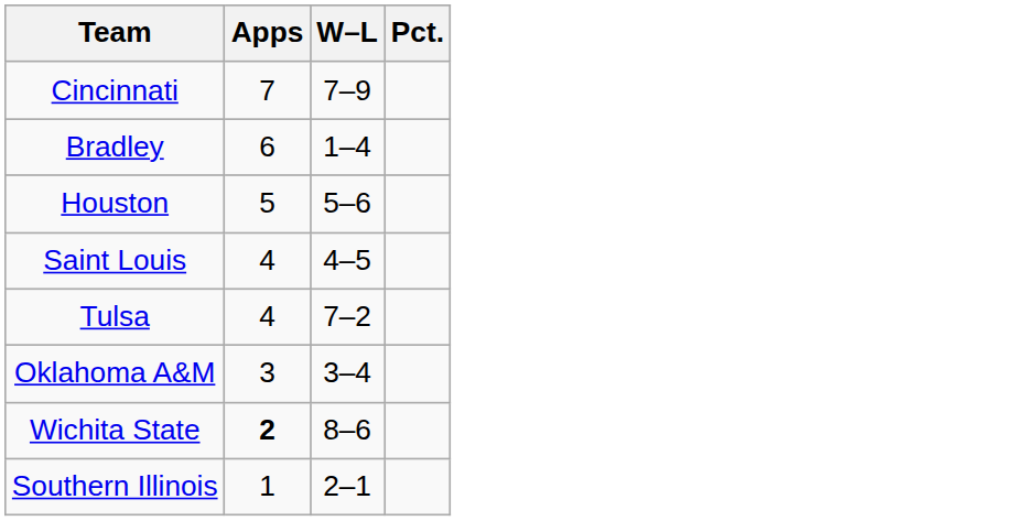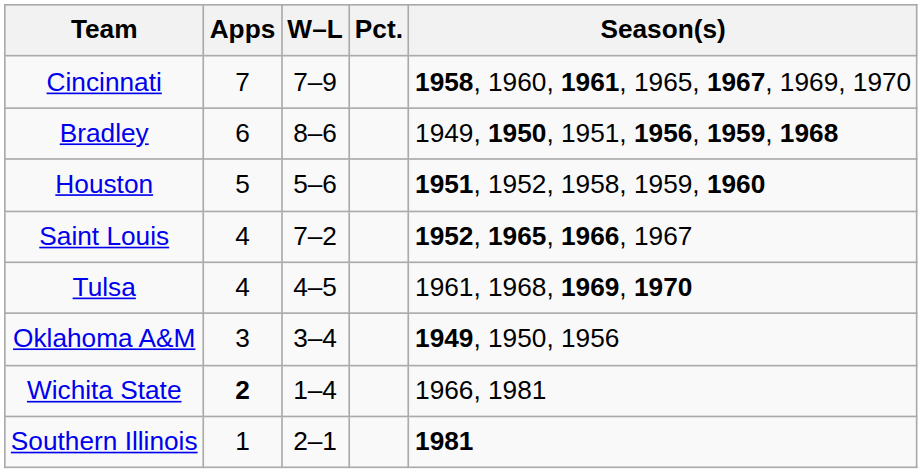+ column: Season(s) | 1958, 1960, 1961, 1965, 1967, 1969, 1970 | 1949, 1950, 1951, 1956, 1959, 1968 | 1951, 1952, 1958, 1959, 1960 | 1952, 1965, 1966, 1967 | 1961, 1968, 1969, 1970 | 1949, 1950, 1956 | 1966, 1981 | 1981
Bradley | W–L: 1–4 -> 8–6
Saint Louis | W–L: 4–5 -> 7–2
Tulsa | W–L: 7–2 -> 4–5
Wichita State | W–L: 8–6 -> 1–4
